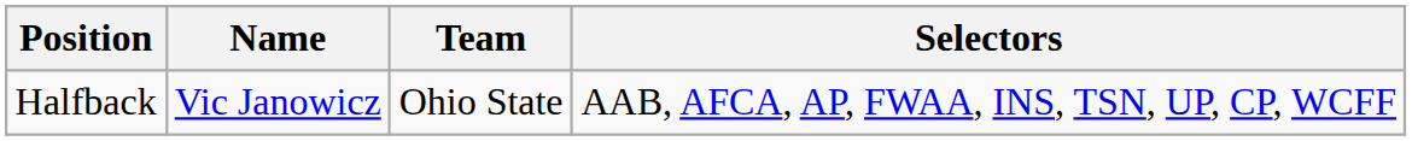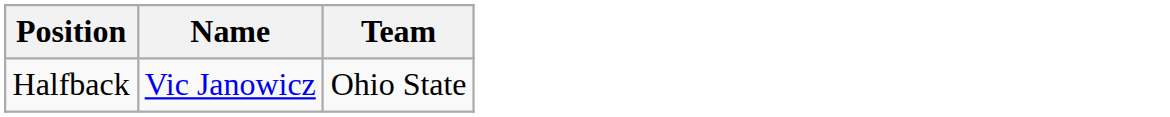- column: Selectors | AAB, AFCA, AP, FWAA, INS, TSN, UP, CP, WCFF
